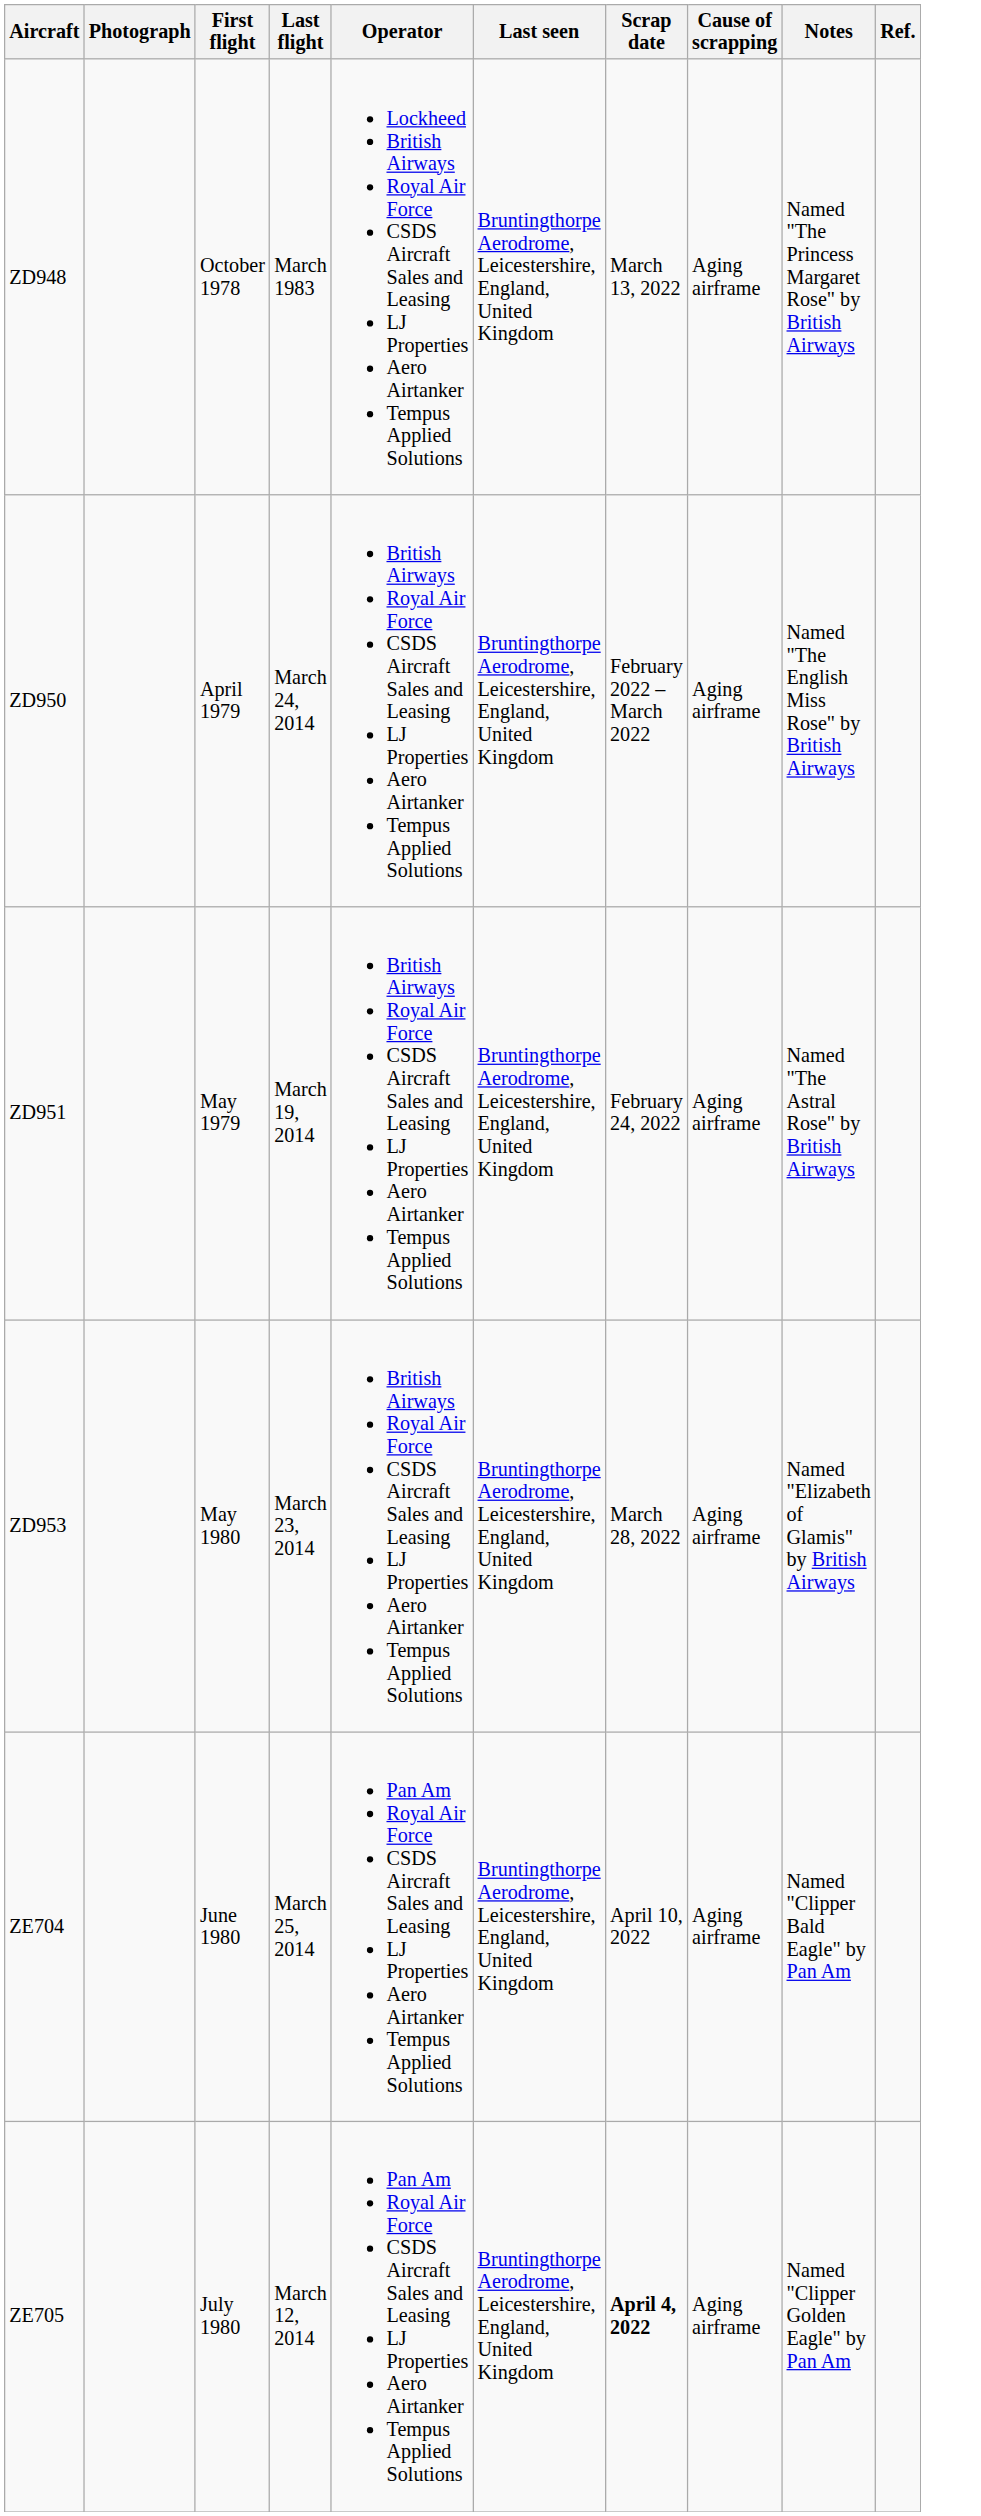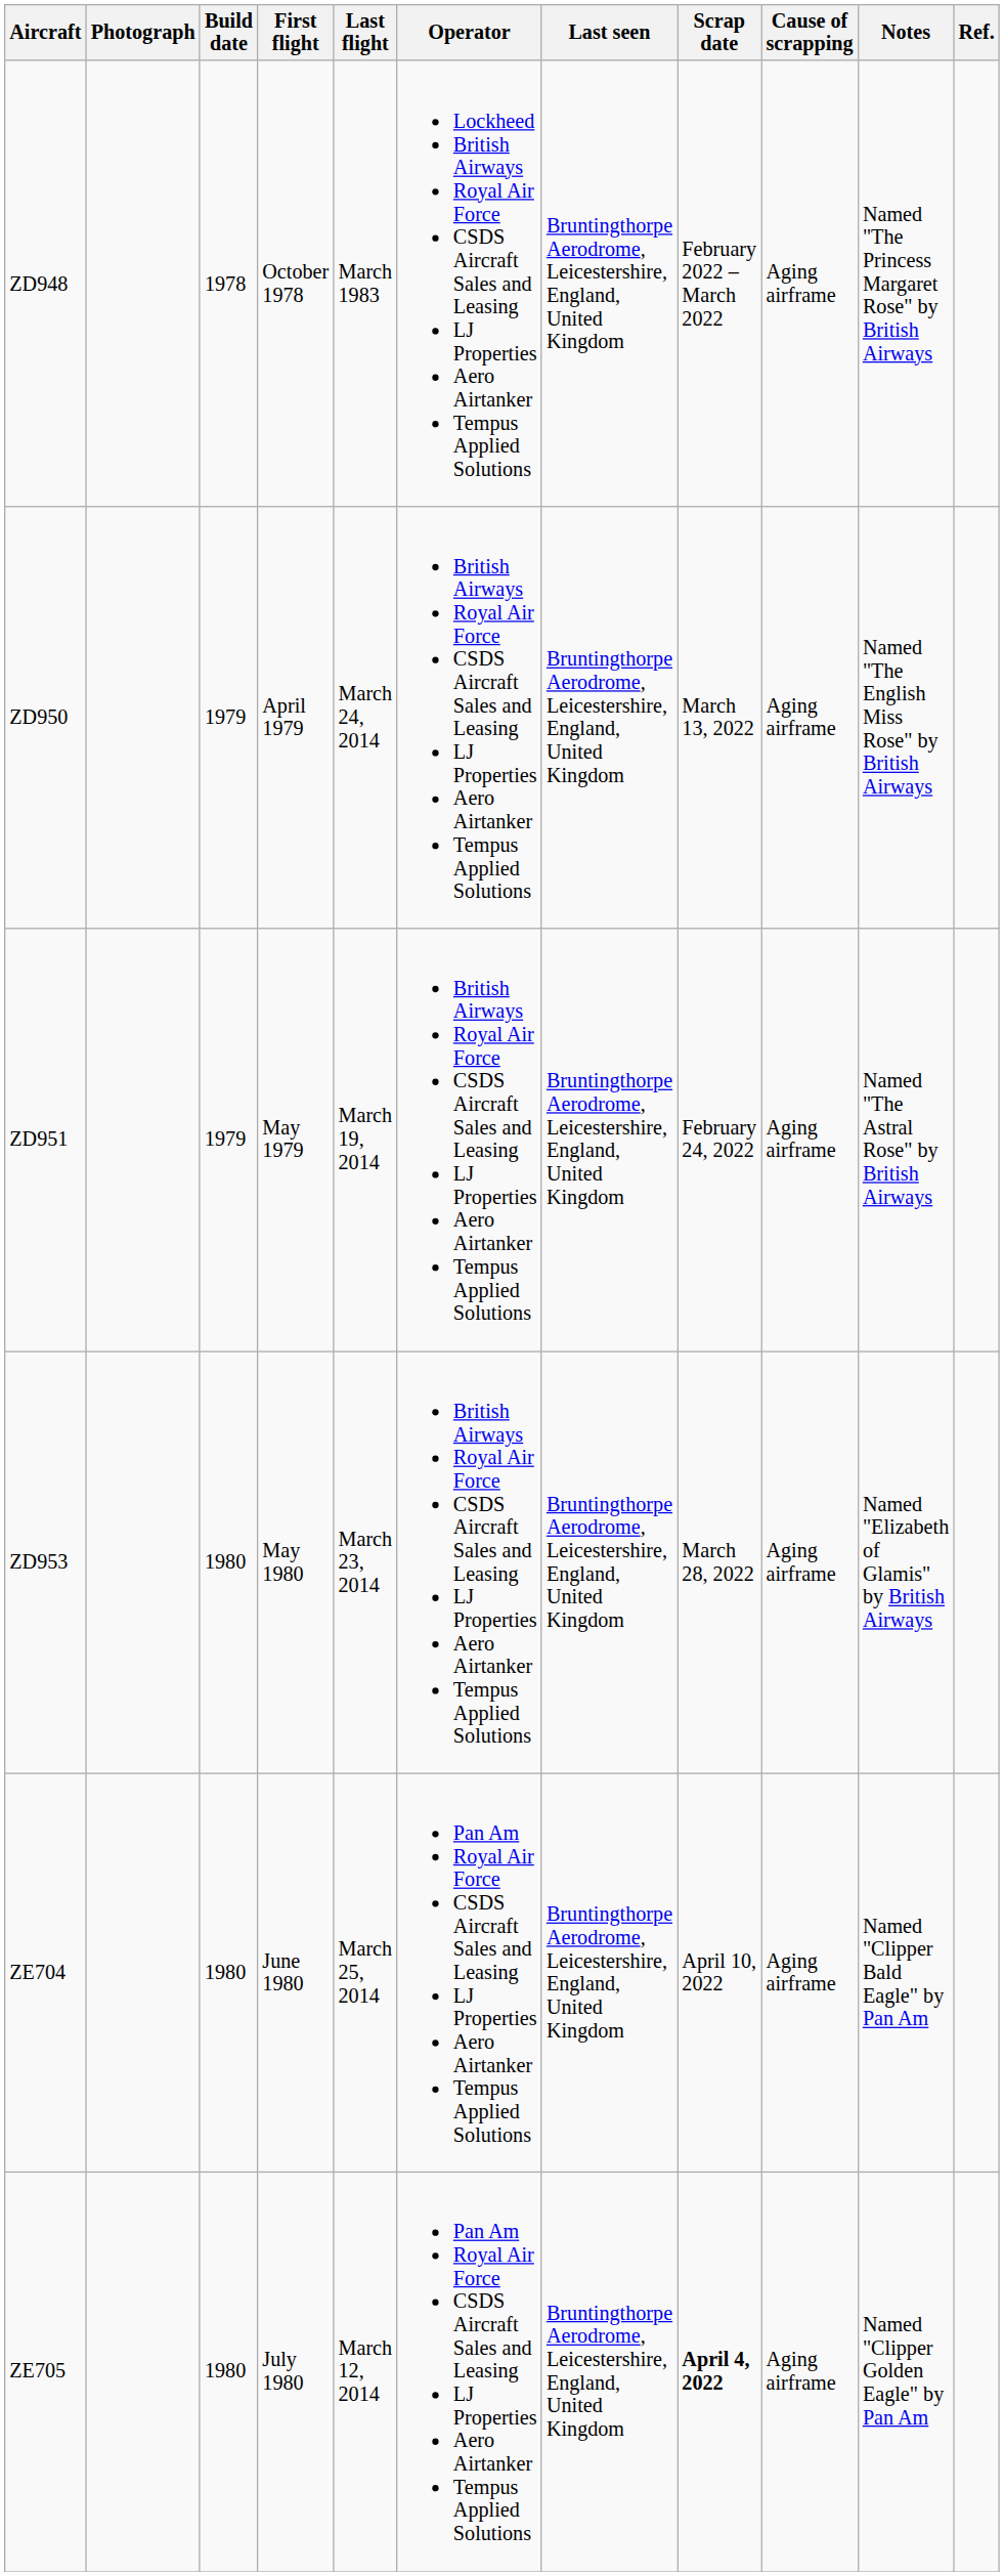+ column: Build date | 1978 | 1979 | 1979 | 1980 | 1980 | 1980
ZD948 | Scrap date: March 13, 2022 -> February 2022 – March 2022
ZD950 | Scrap date: February 2022 – March 2022 -> March 13, 2022
